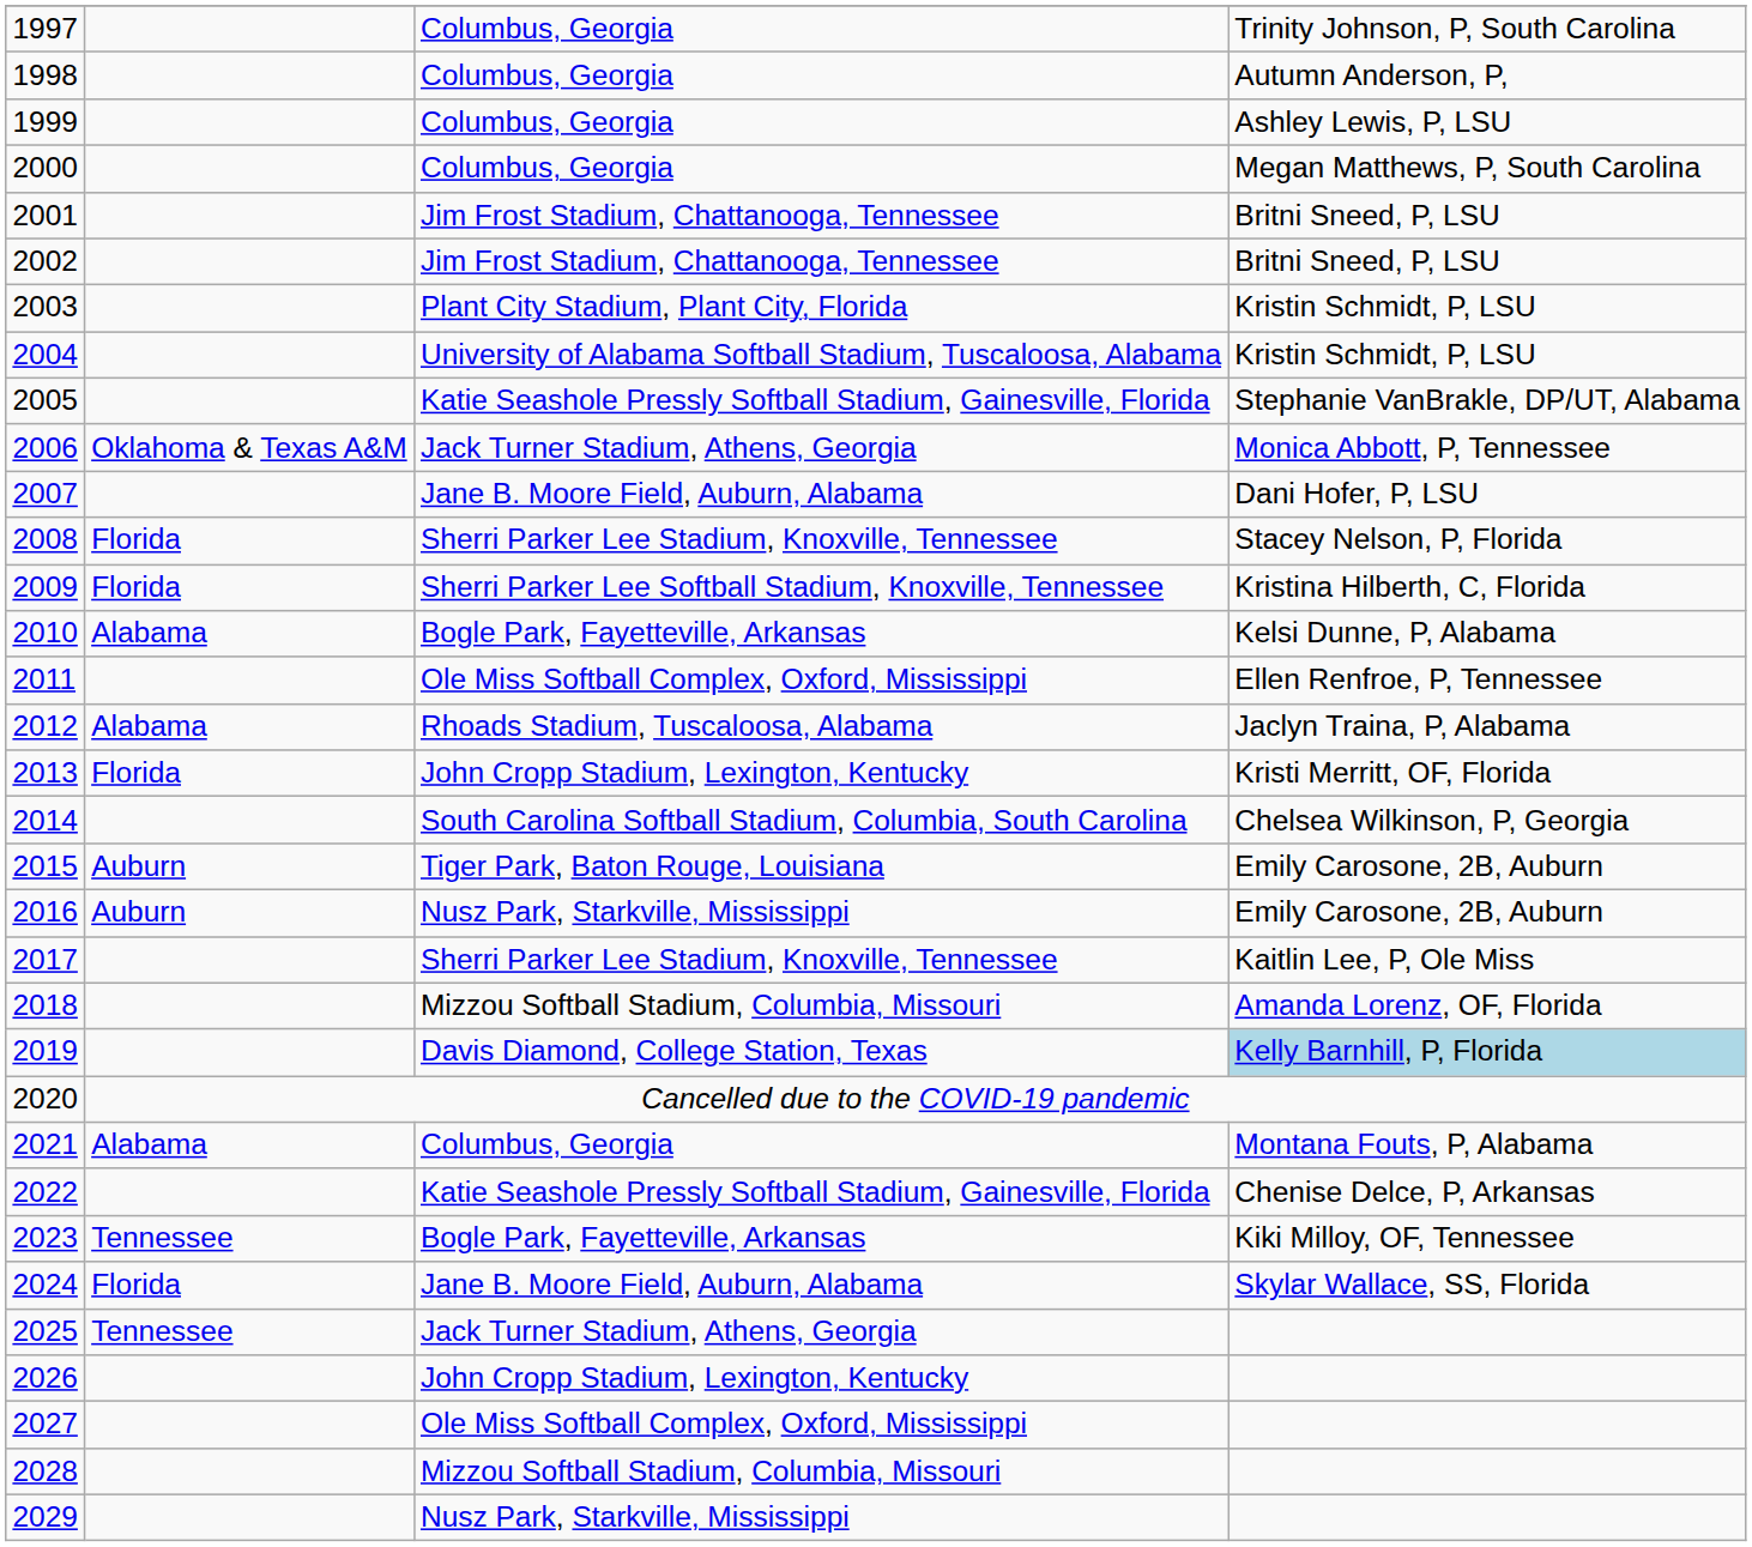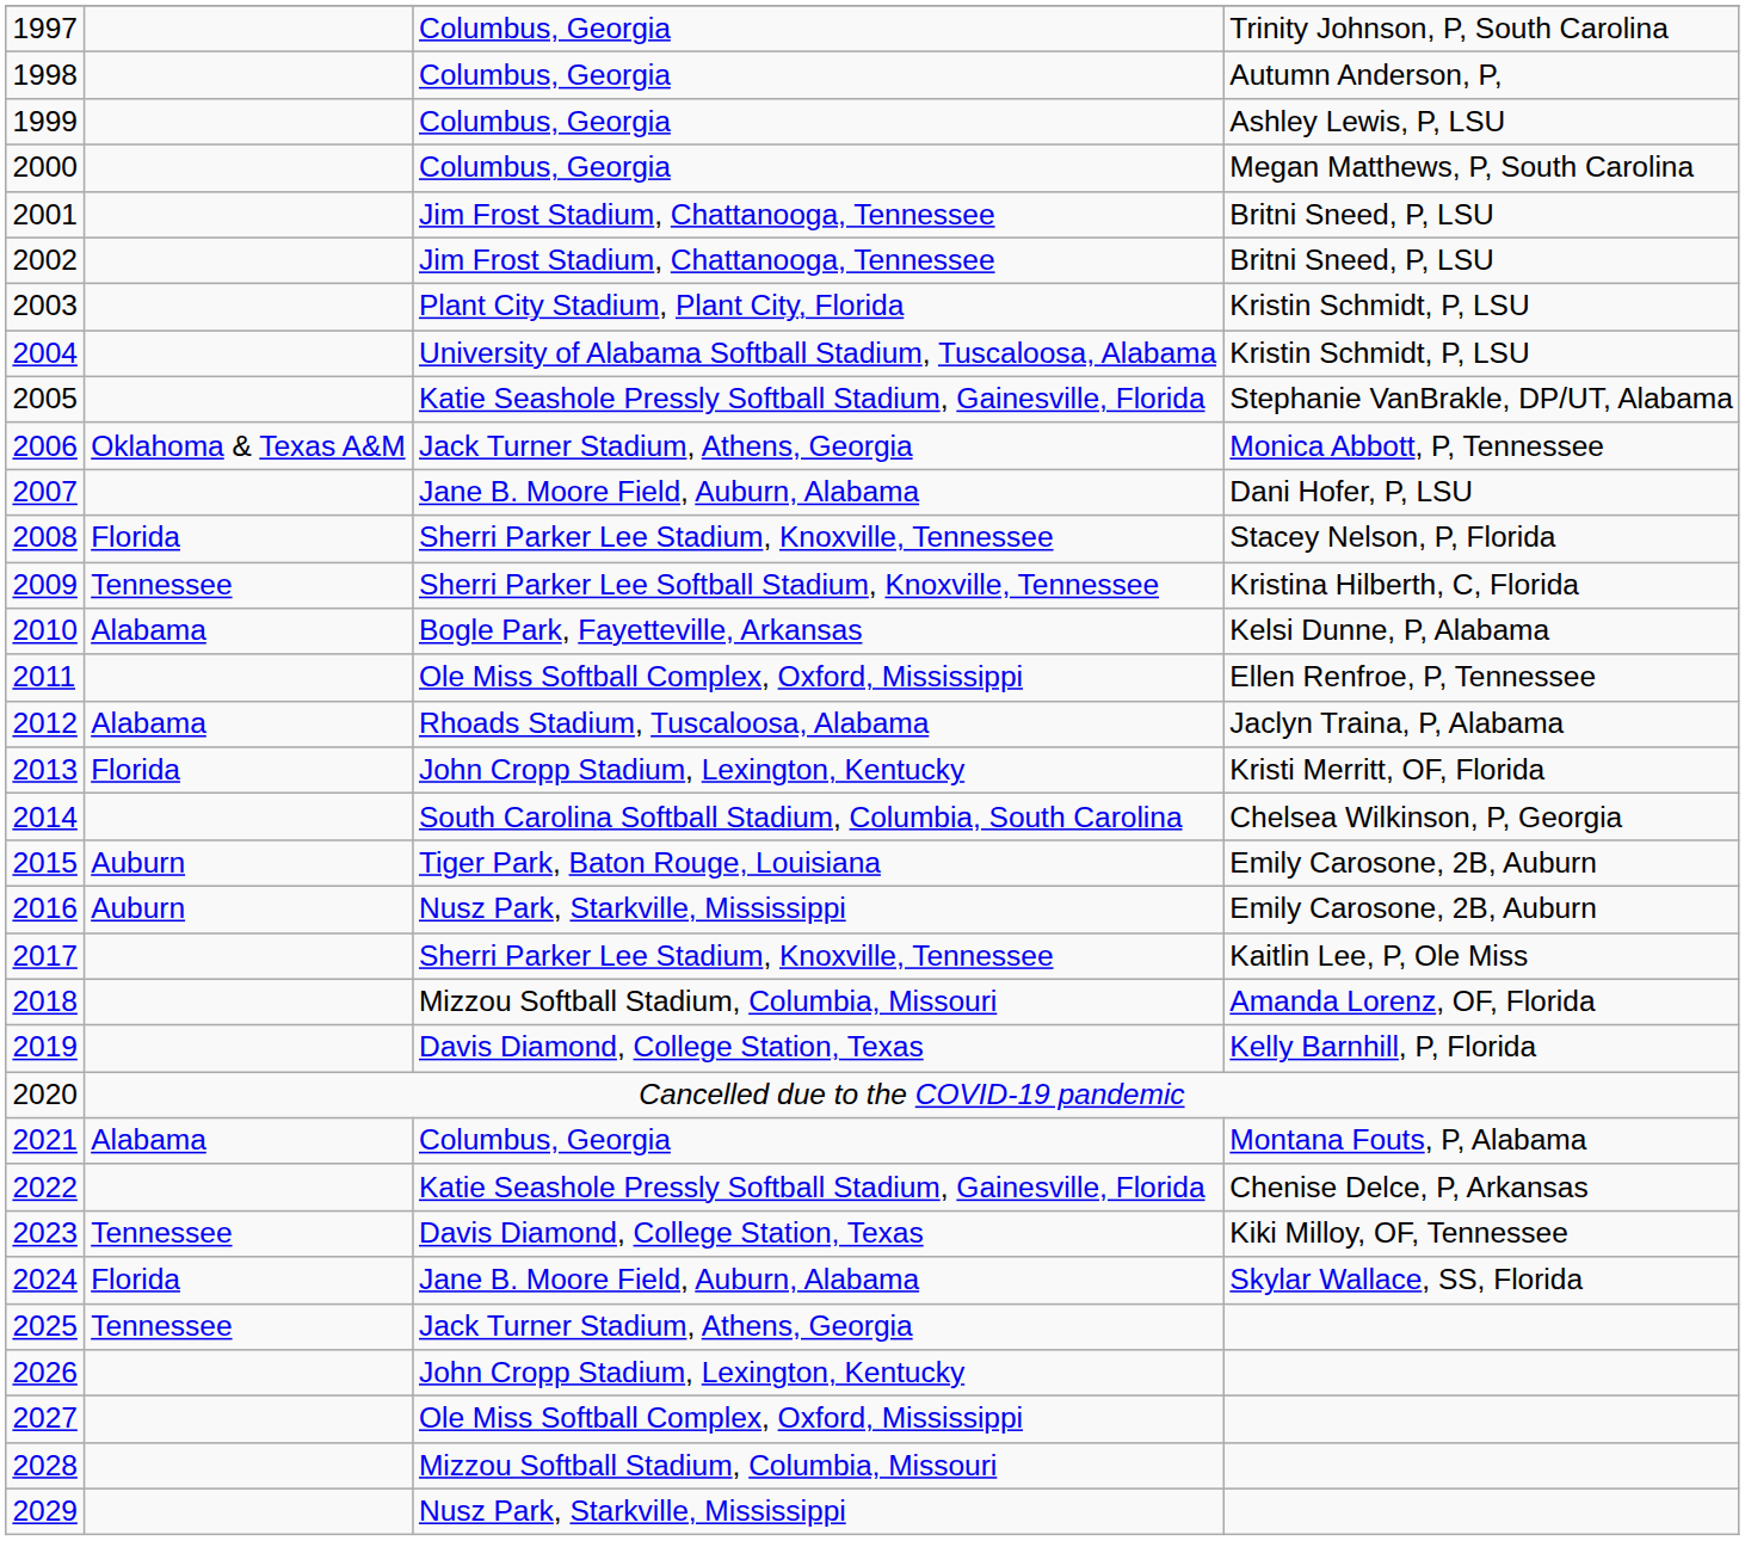2009 | column 2: Florida -> Tennessee
2019 | column 4: lightblue background -> no background
2023 | column 3: Bogle Park, Fayetteville, Arkansas -> Davis Diamond, College Station, Texas
